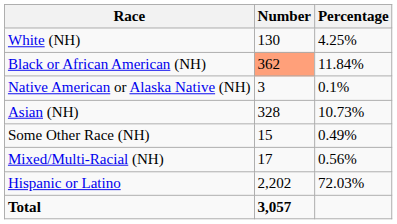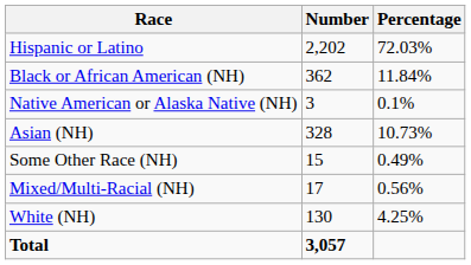rows swapped: White (NH) <-> Hispanic or Latino
Black or African American (NH) | Number: lightsalmon background -> no background
